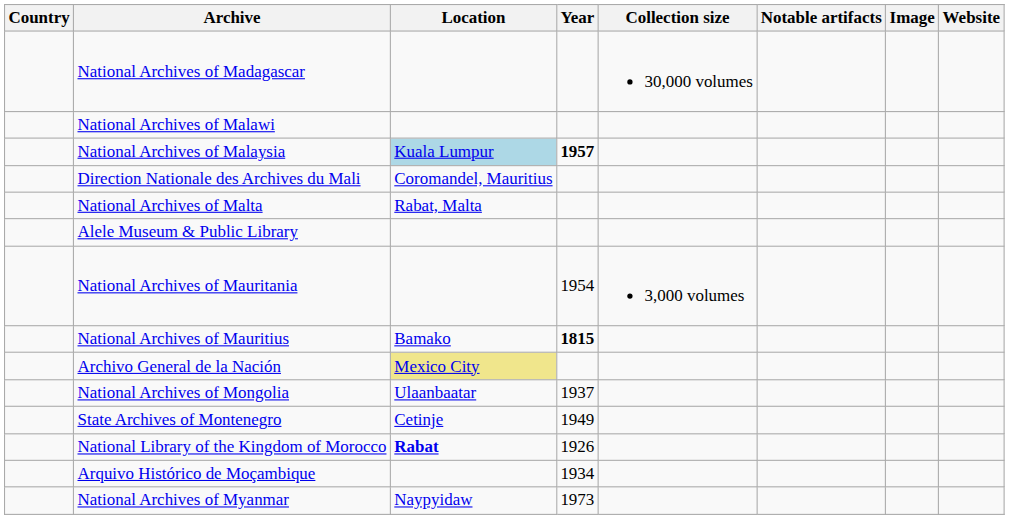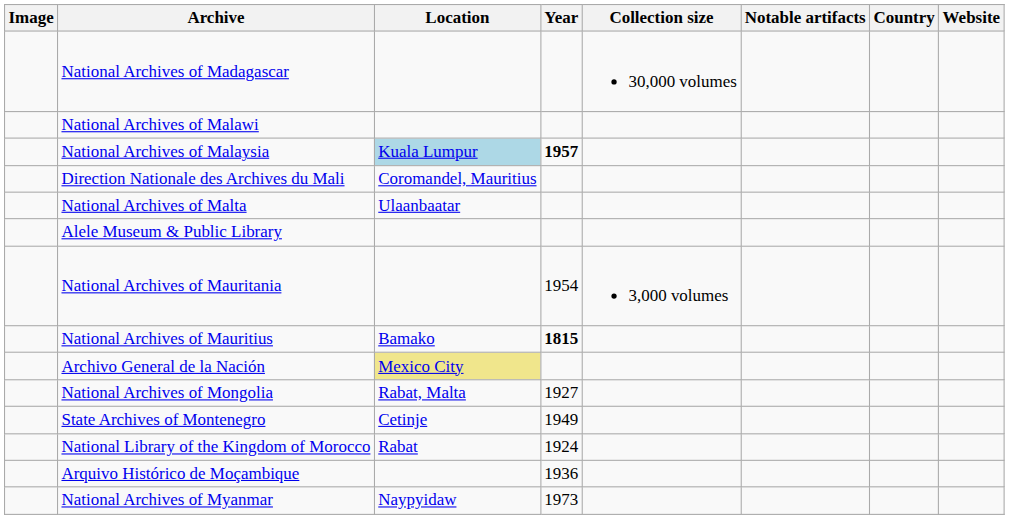columns swapped: Country <-> Image
National Archives of Malta | Location: Rabat, Malta -> Ulaanbaatar
National Archives of Mongolia | Location: Ulaanbaatar -> Rabat, Malta
National Archives of Mongolia | Year: 1937 -> 1927
National Library of the Kingdom of Morocco | Location: bold -> normal
National Library of the Kingdom of Morocco | Year: 1926 -> 1924
Arquivo Histórico de Moçambique | Year: 1934 -> 1936
